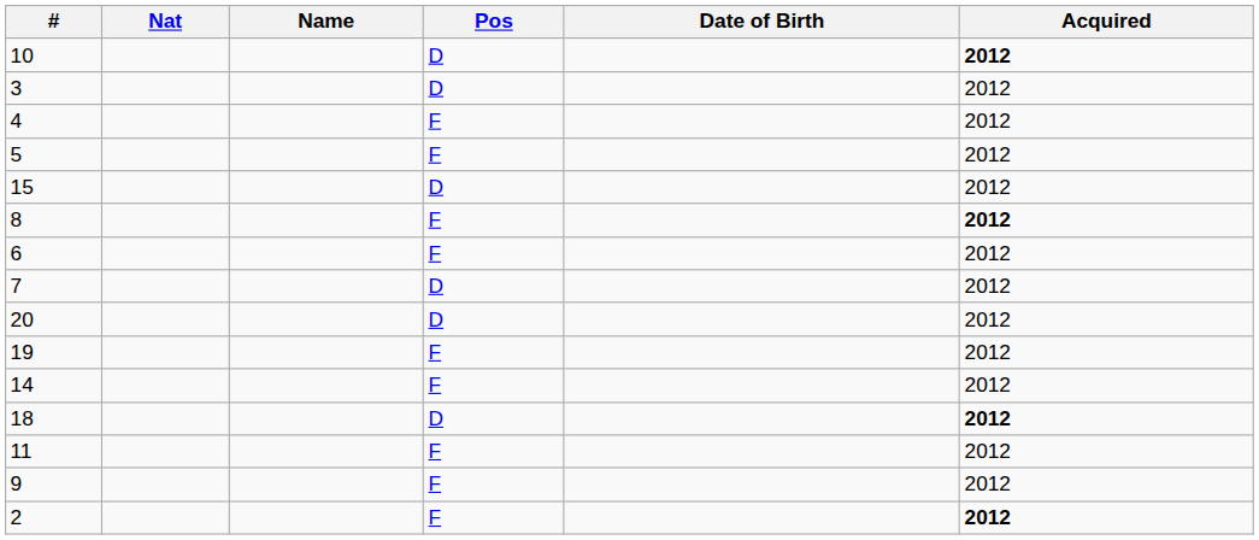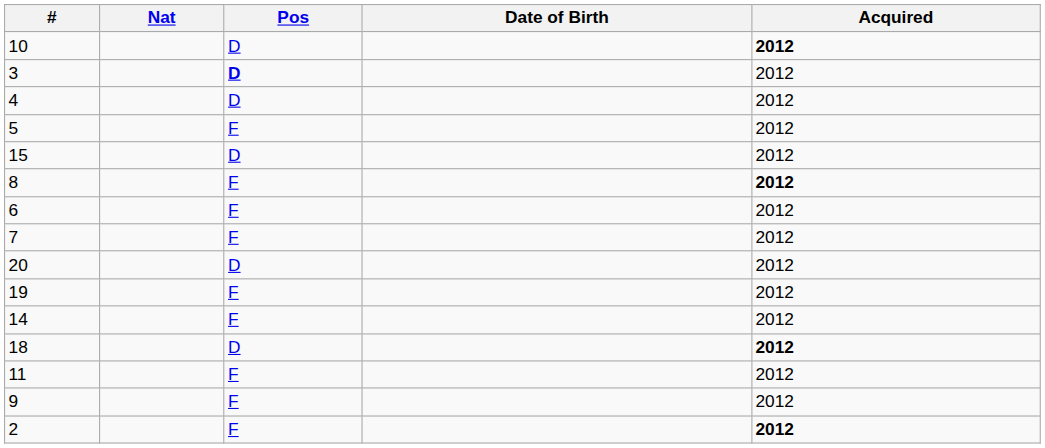- column: Name
3 | Pos: normal -> bold
4 | Pos: F -> D
7 | Pos: D -> F
